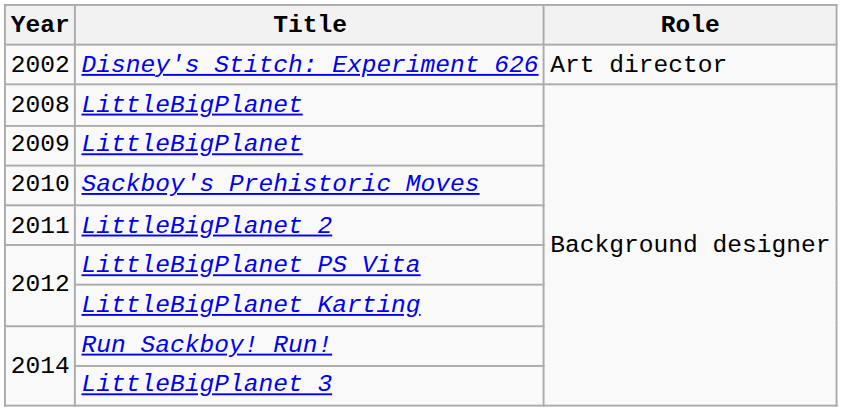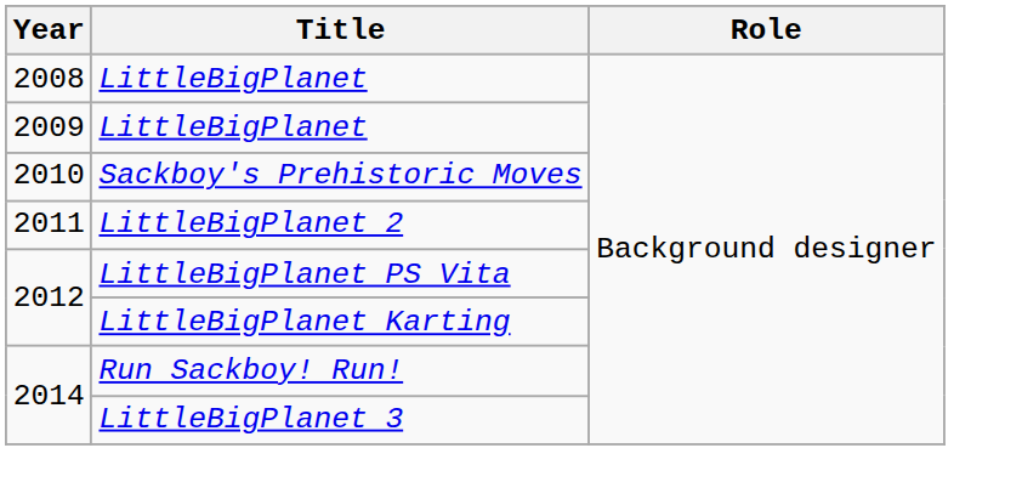- row: 2002 | Disney's Stitch: Experiment 626 | Art director
